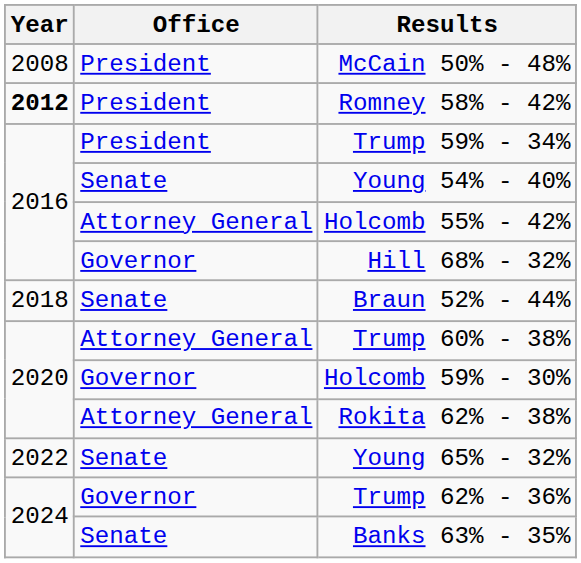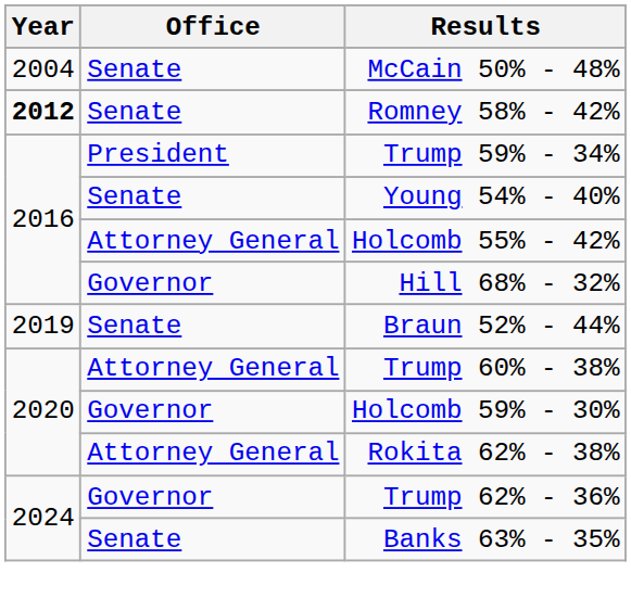McCain 50% - 48% | Year: 2008 -> 2004
McCain 50% - 48% | Office: President -> Senate
Romney 58% - 42% | Office: President -> Senate
Braun 52% - 44% | Year: 2018 -> 2019
- row: 2022 | Senate | Young 65% - 32%
